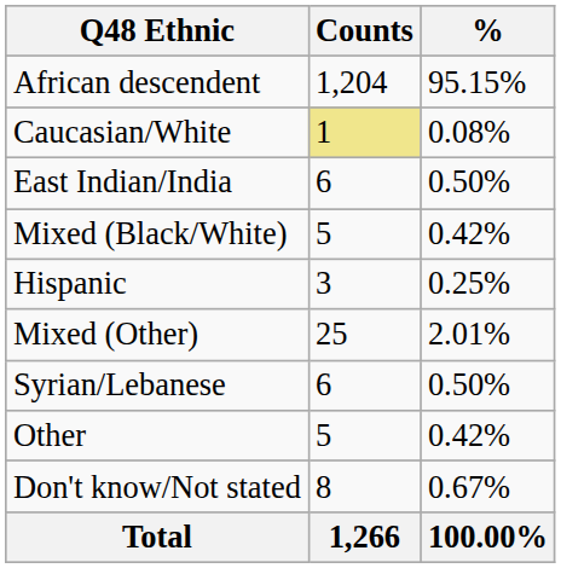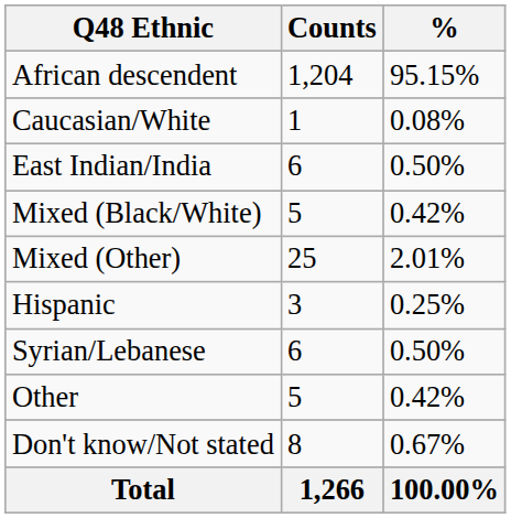Caucasian/White | Counts: khaki background -> no background
rows swapped: Mixed (Other) <-> Hispanic
